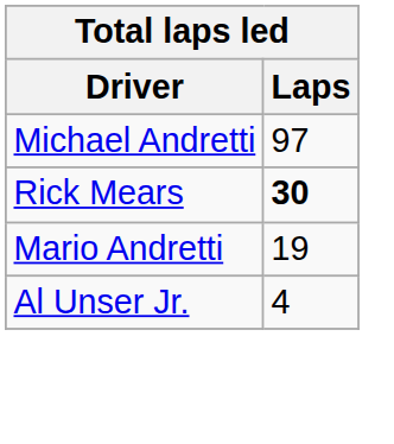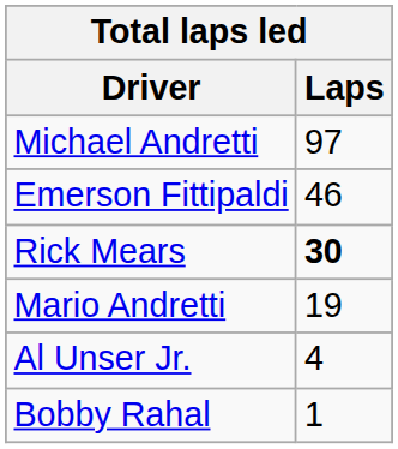+ row: Emerson Fittipaldi | 46
+ row: Bobby Rahal | 1
